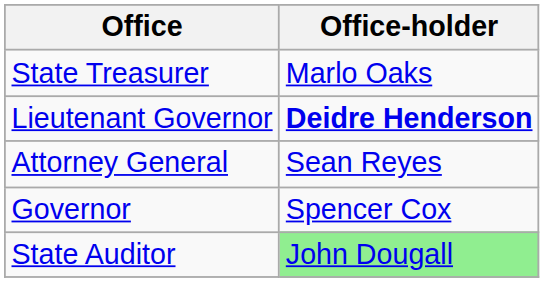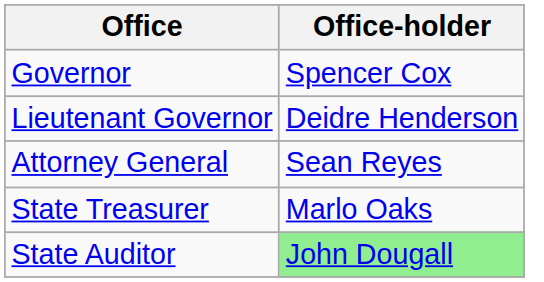rows swapped: Governor <-> State Treasurer
Lieutenant Governor | Office-holder: bold -> normal
